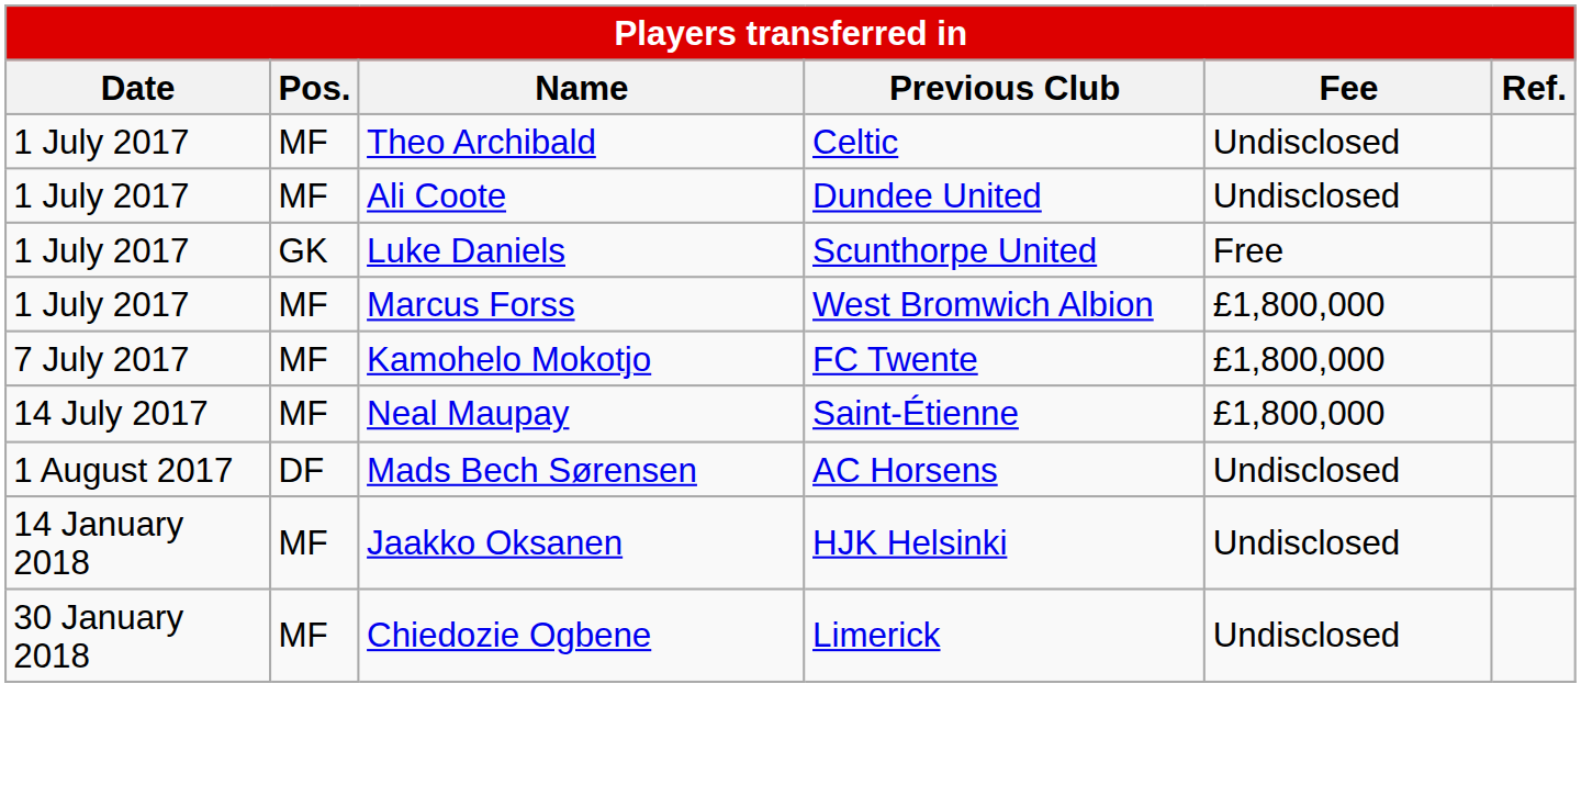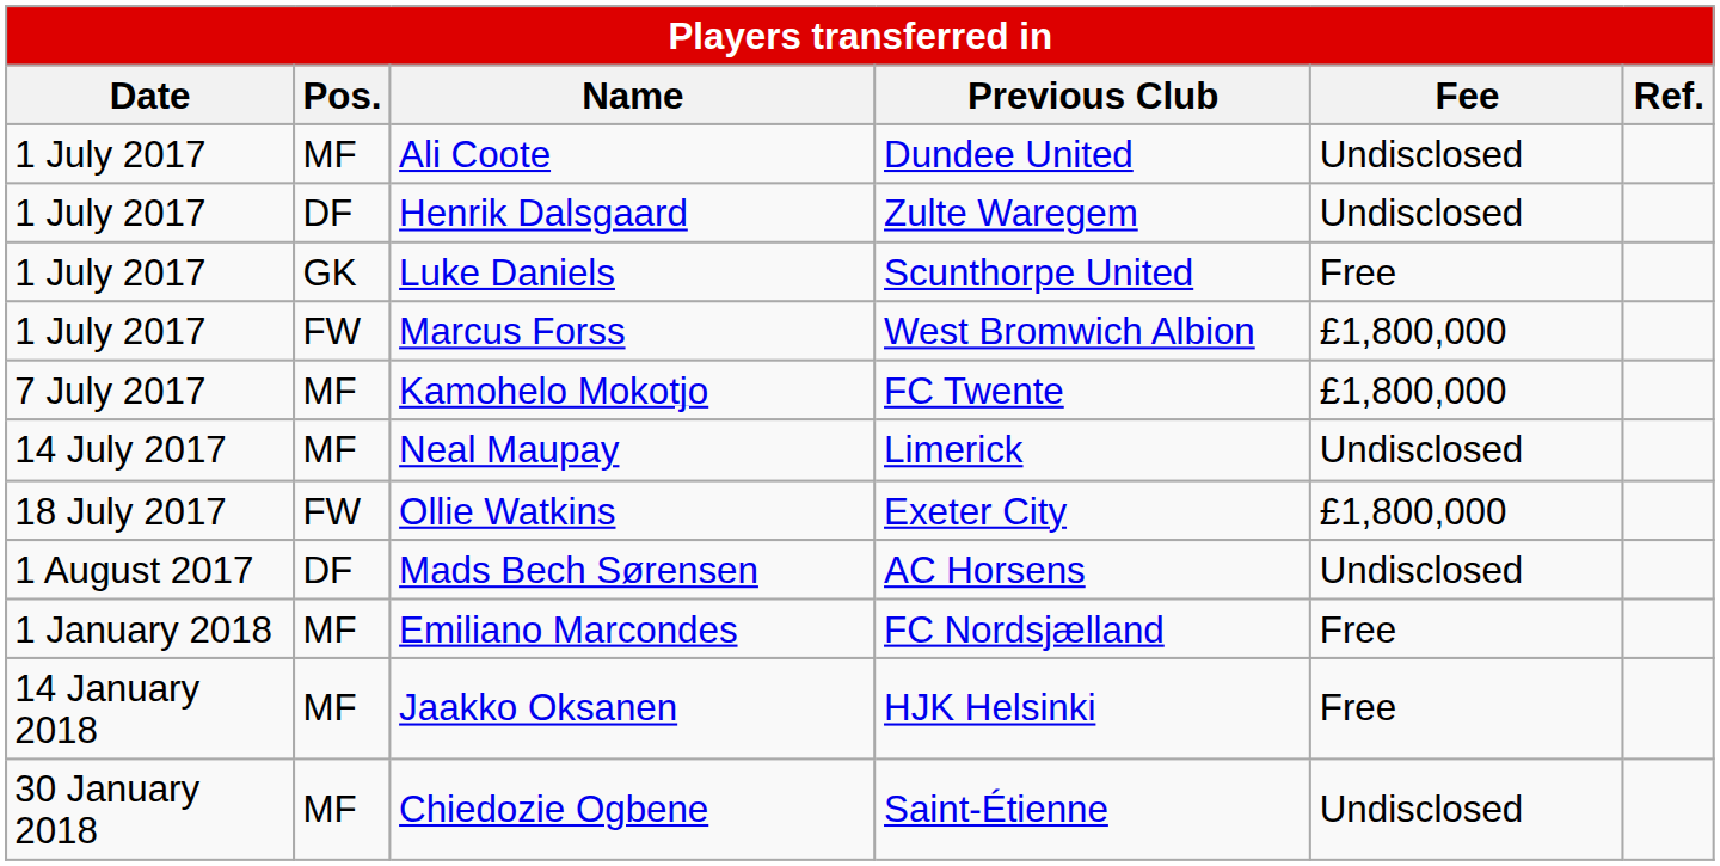- row: 1 July 2017 | MF | Theo Archibald | Celtic | Undisclosed
+ row: 1 July 2017 | DF | Henrik Dalsgaard | Zulte Waregem | Undisclosed
Marcus Forss | Pos.: MF -> FW
Neal Maupay | Previous Club: Saint-Étienne -> Limerick
Neal Maupay | Fee: £1,800,000 -> Undisclosed
+ row: 18 July 2017 | FW | Ollie Watkins | Exeter City | £1,800,000
+ row: 1 January 2018 | MF | Emiliano Marcondes | FC Nordsjælland | Free
Jaakko Oksanen | Fee: Undisclosed -> Free
Chiedozie Ogbene | Previous Club: Limerick -> Saint-Étienne
